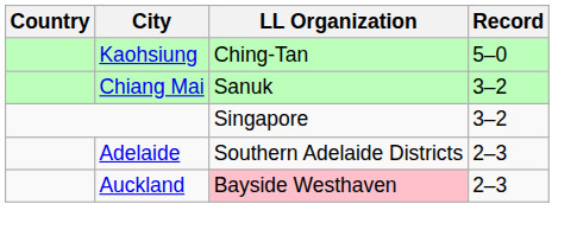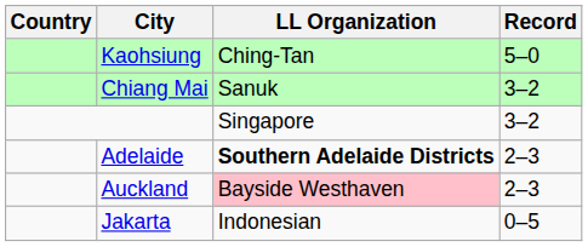Adelaide | LL Organization: normal -> bold
+ row: Jakarta | Indonesian | 0–5
